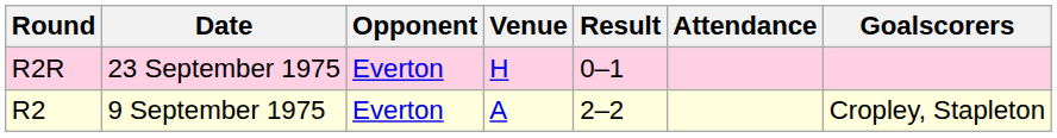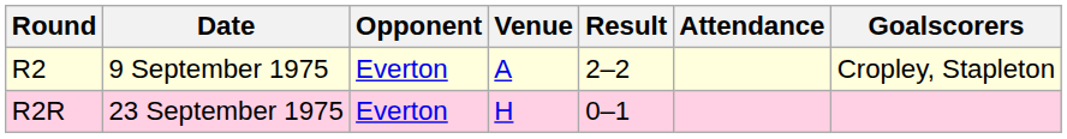rows swapped: R2 <-> R2R
